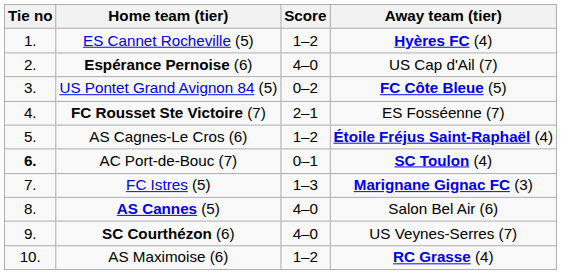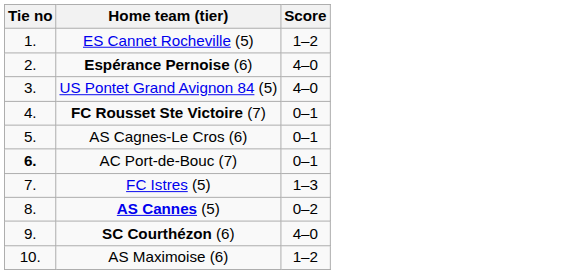- column: Away team (tier) | Hyères FC (4) | US Cap d'Ail (7) | FC Côte Bleue (5) | ES Fosséenne (7) | Étoile Fréjus Saint-Raphaël (4) | SC Toulon (4) | Marignane Gignac FC (3) | Salon Bel Air (6) | US Veynes-Serres (7) | RC Grasse (4)
US Pontet Grand Avignon 84 (5) | Score: 0–2 -> 4–0
FC Rousset Ste Victoire (7) | Score: 2–1 -> 0–1
AS Cagnes-Le Cros (6) | Score: 1–2 -> 0–1
AS Cannes (5) | Score: 4–0 -> 0–2
